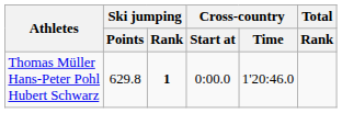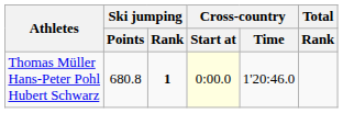Thomas Müller Hans-Peter Pohl Hubert Schwarz | Ski jumping / Points: 629.8 -> 680.8
Thomas Müller Hans-Peter Pohl Hubert Schwarz | Cross-country / Start at: no background -> lightyellow background
